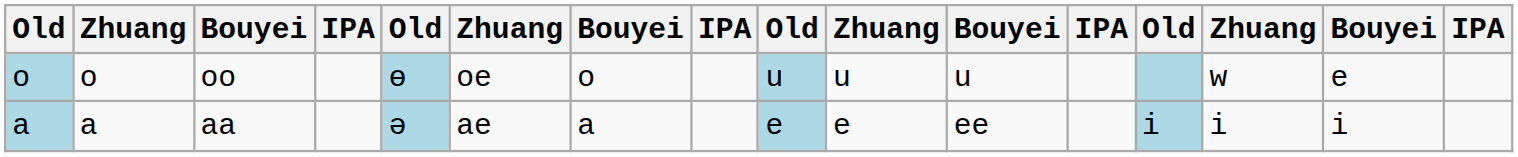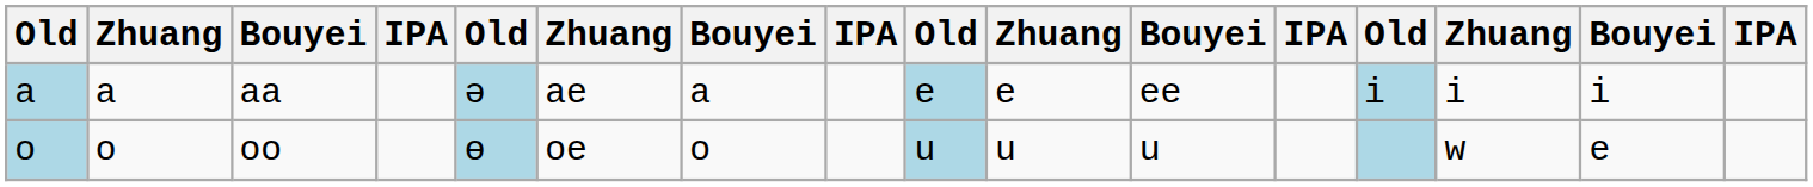rows swapped: aa <-> oo
